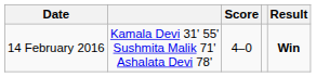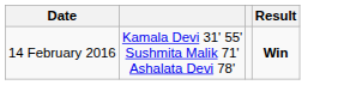- column: Score | 4–0
